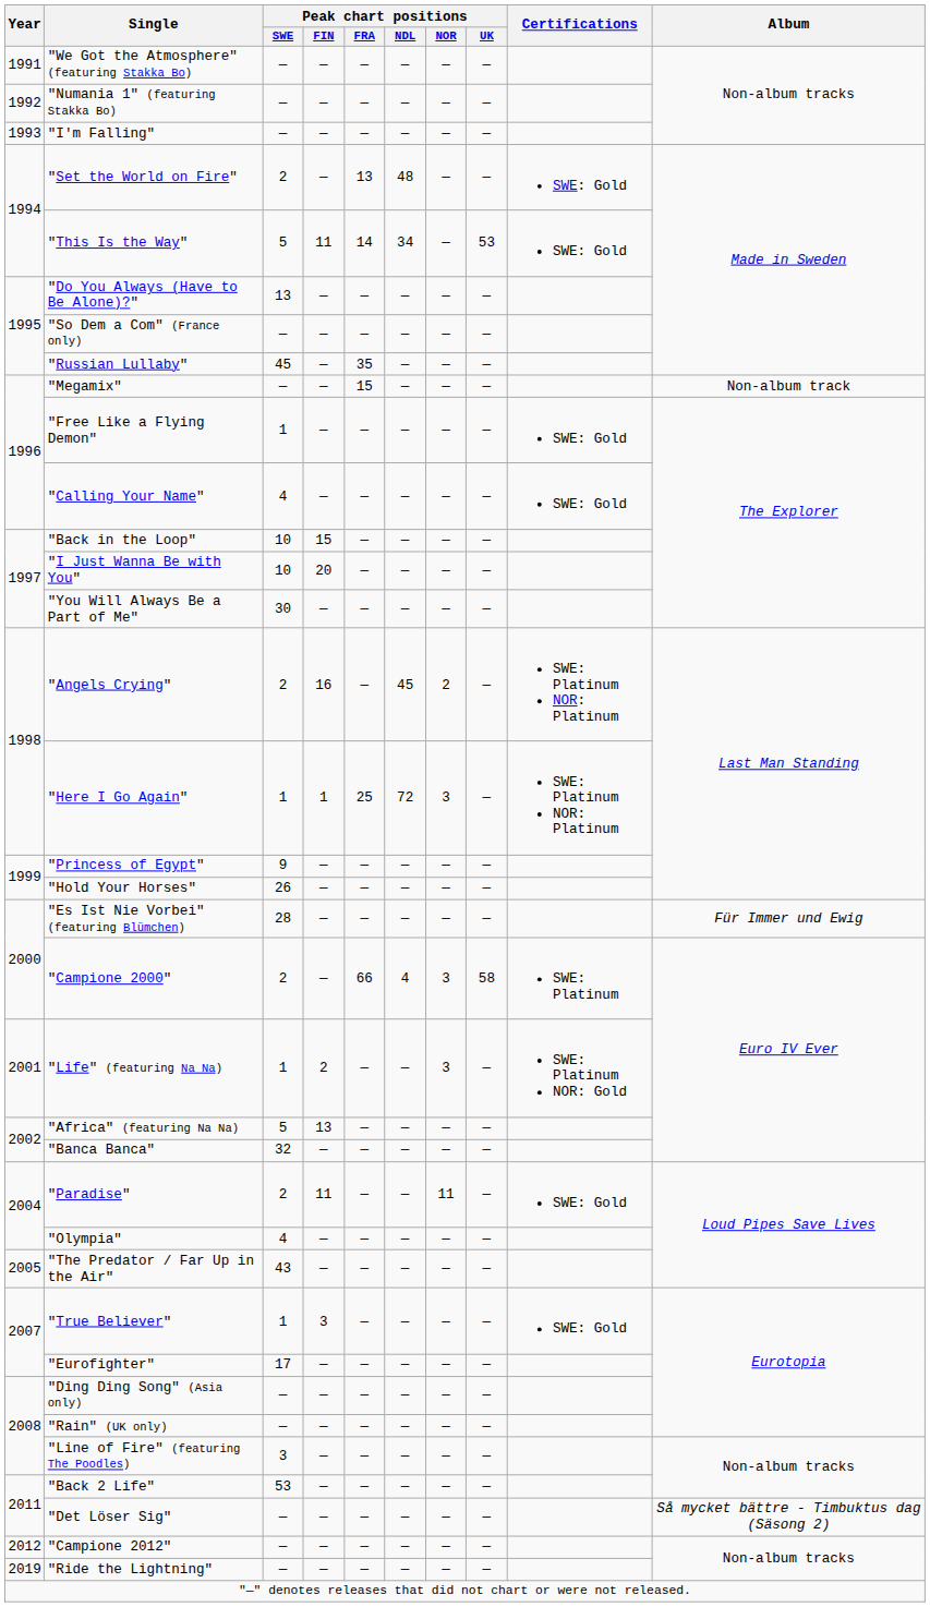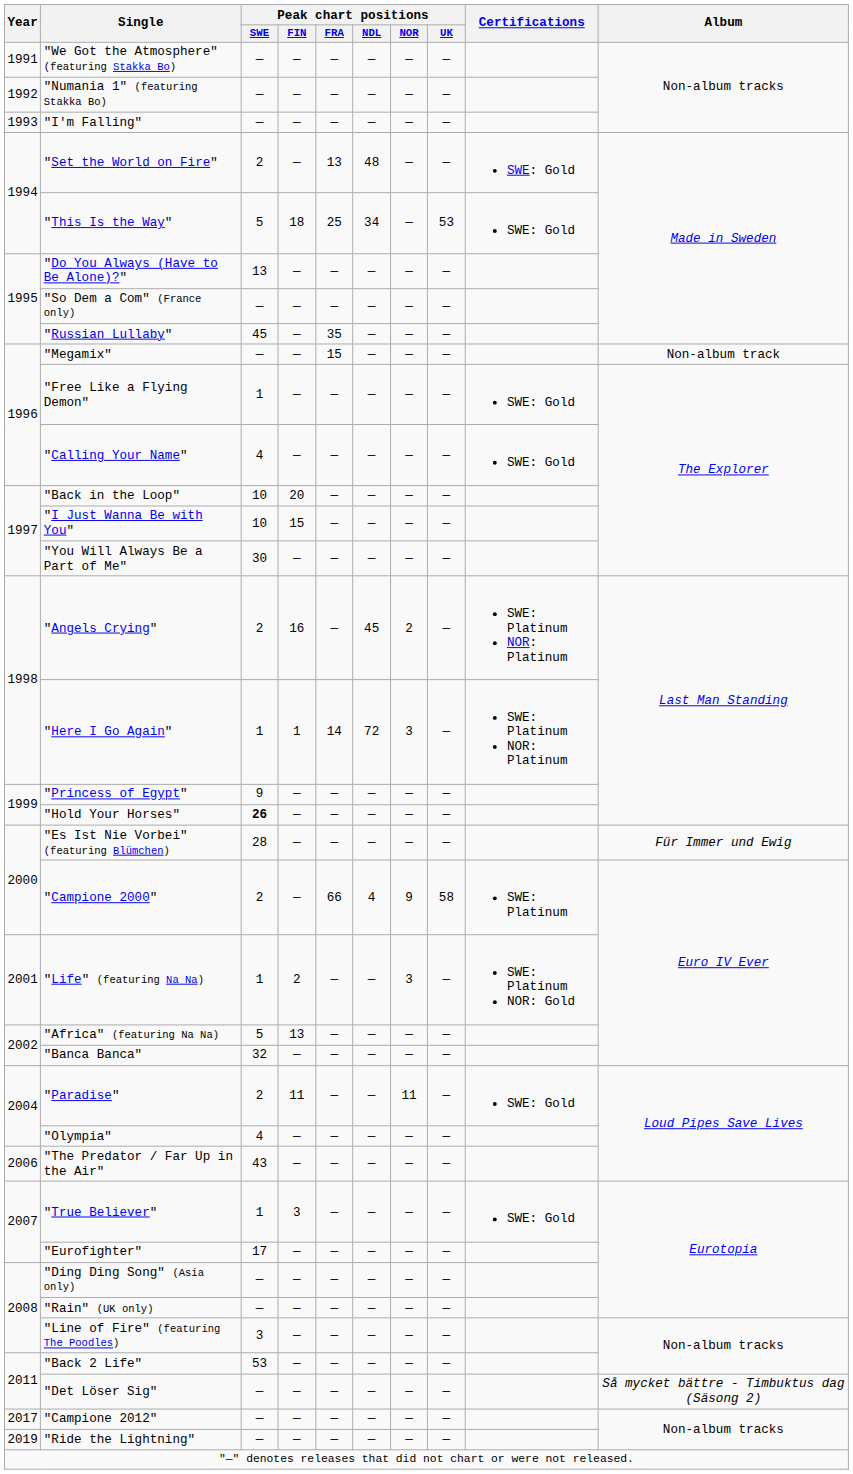"This Is the Way" | Peak chart positions / FIN: 11 -> 18
"This Is the Way" | Peak chart positions / FRA: 14 -> 25
"Back in the Loop" | Peak chart positions / FIN: 15 -> 20
"I Just Wanna Be with You" | Peak chart positions / FIN: 20 -> 15
"Here I Go Again" | Peak chart positions / FRA: 25 -> 14
"Hold Your Horses" | Peak chart positions / SWE: normal -> bold
"Campione 2000" | Peak chart positions / NOR: 3 -> 9
"The Predator / Far Up in the Air" | Year: 2005 -> 2006
"Campione 2012" | Year: 2012 -> 2017
